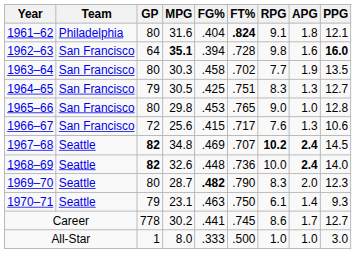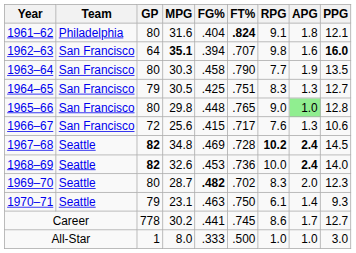1962–63 | FT%: .728 -> .707
1963–64 | FT%: .702 -> .790
1965–66 | FG%: .453 -> .448
1965–66 | APG: no background -> lightgreen background
1967–68 | FT%: .707 -> .728
1968–69 | FG%: .448 -> .453
1969–70 | FT%: .790 -> .702
